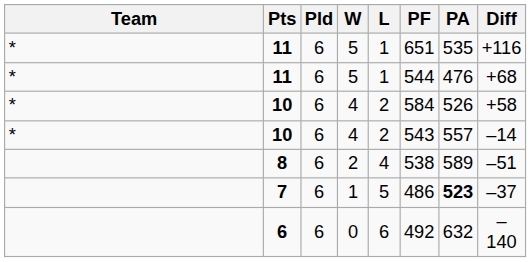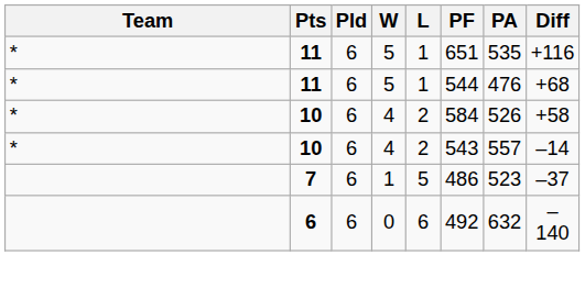- row: 8 | 6 | 2 | 4 | 538 | 589 | –51
7 | PA: bold -> normal
